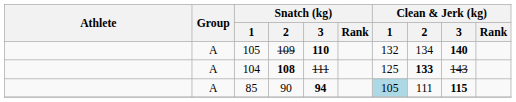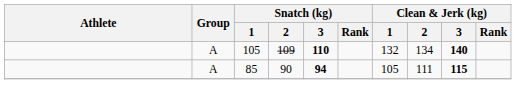- row: A | 104 | 108 | 111 | 125 | 133 | 143
85 | Clean & Jerk (kg) / 1: lightblue background -> no background
